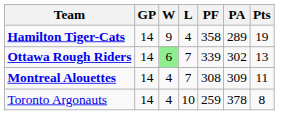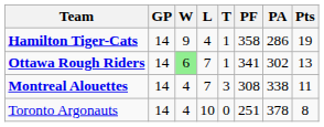+ column: T | 1 | 1 | 3 | 0
Hamilton Tiger-Cats | PA: 289 -> 286
Ottawa Rough Riders | PF: 339 -> 341
Montreal Alouettes | PA: 309 -> 338
Toronto Argonauts | PF: 259 -> 251
